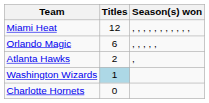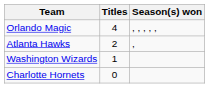- row: Miami Heat | 12 | , , , , , , , , , , ,
Orlando Magic | Titles: 6 -> 4
Washington Wizards | Titles: lightblue background -> no background
